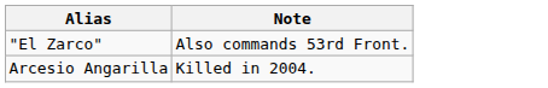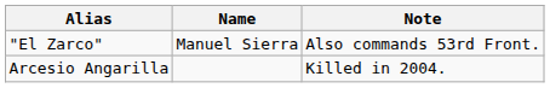+ column: Name | Manuel Sierra
